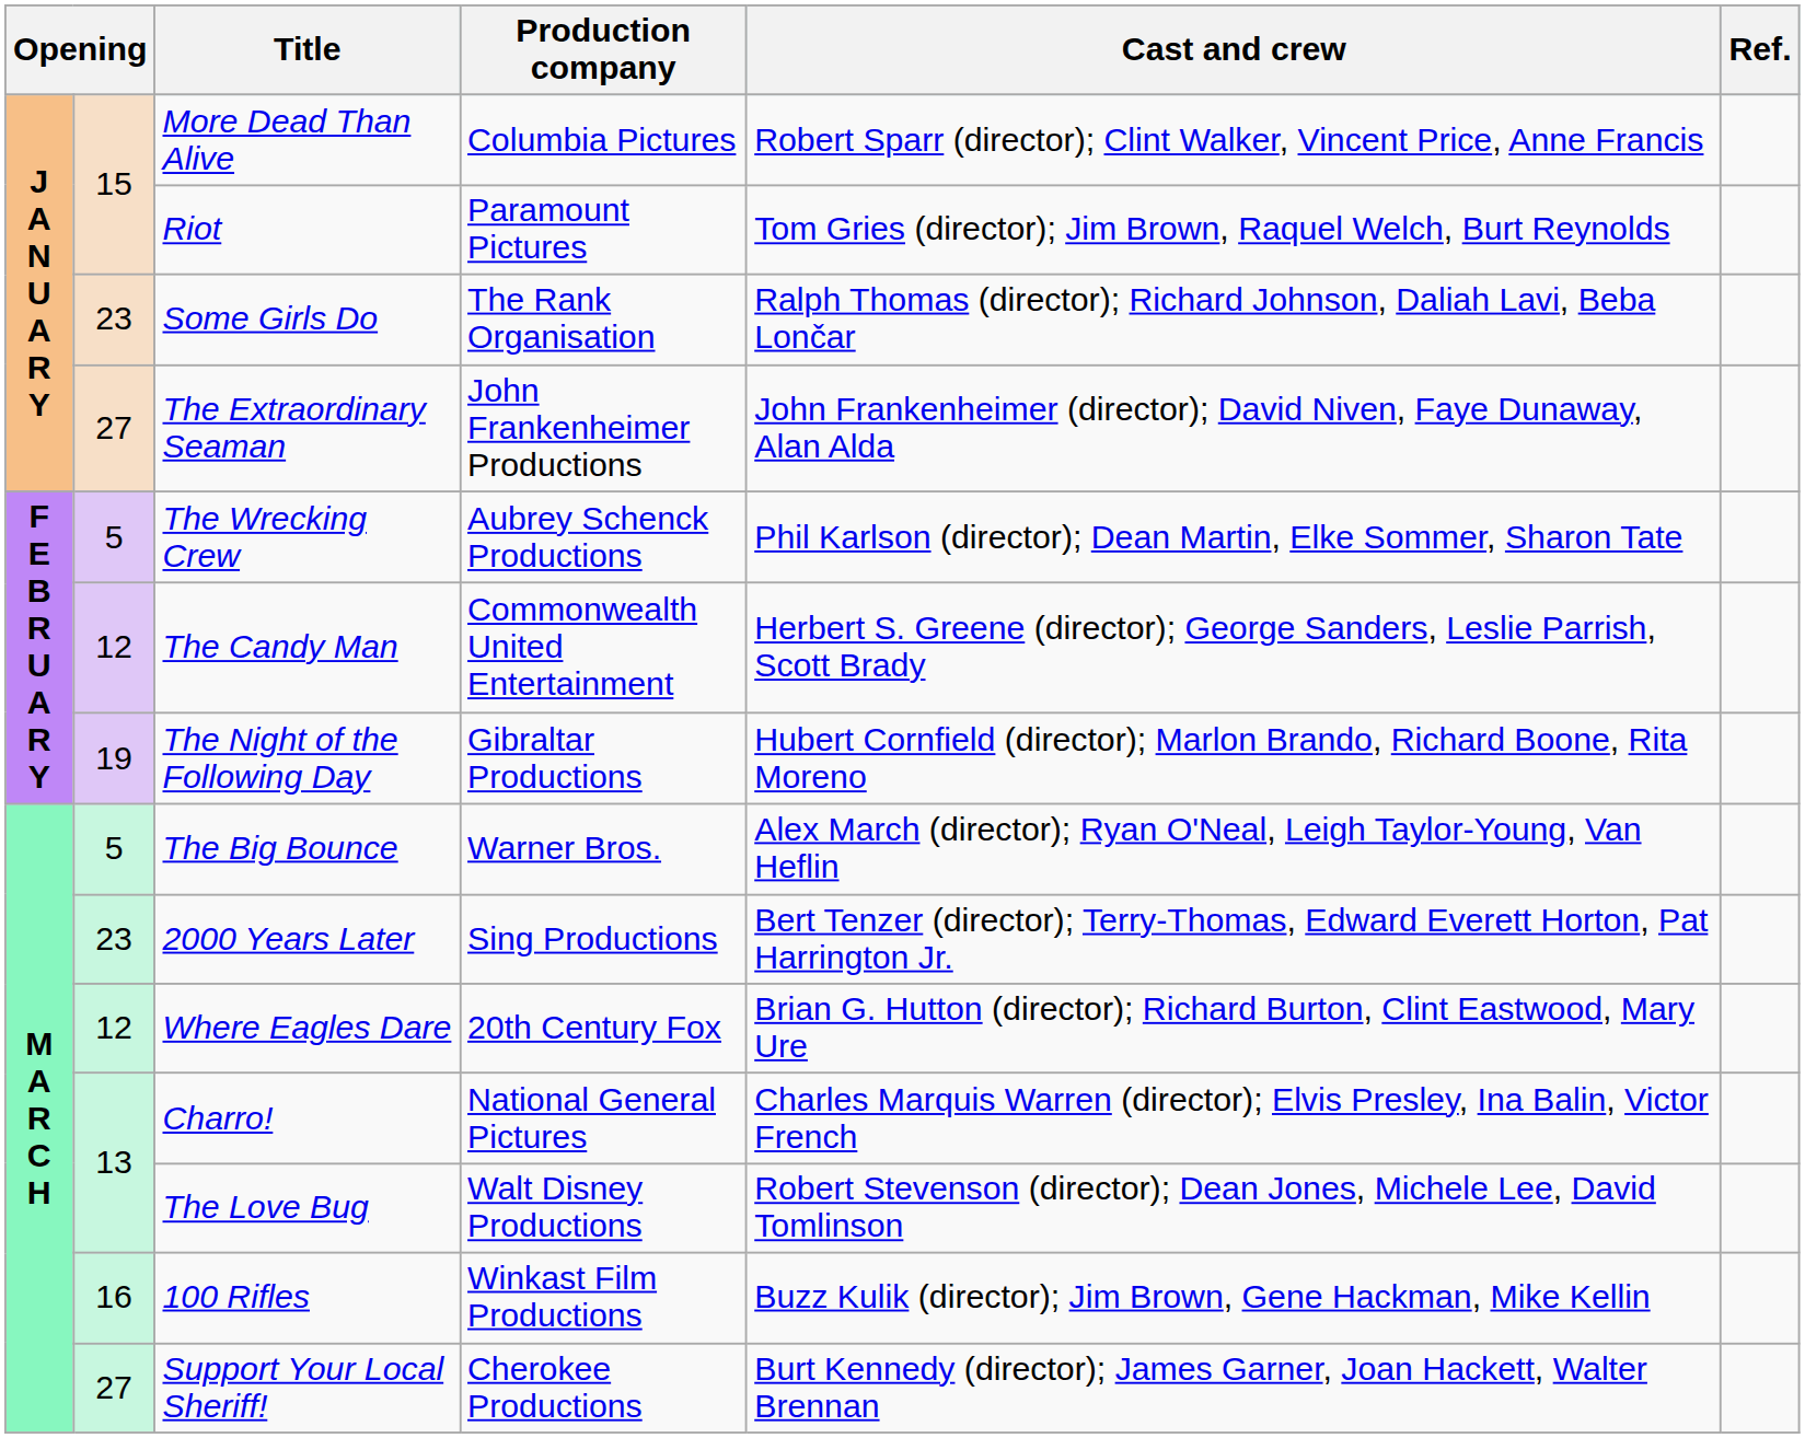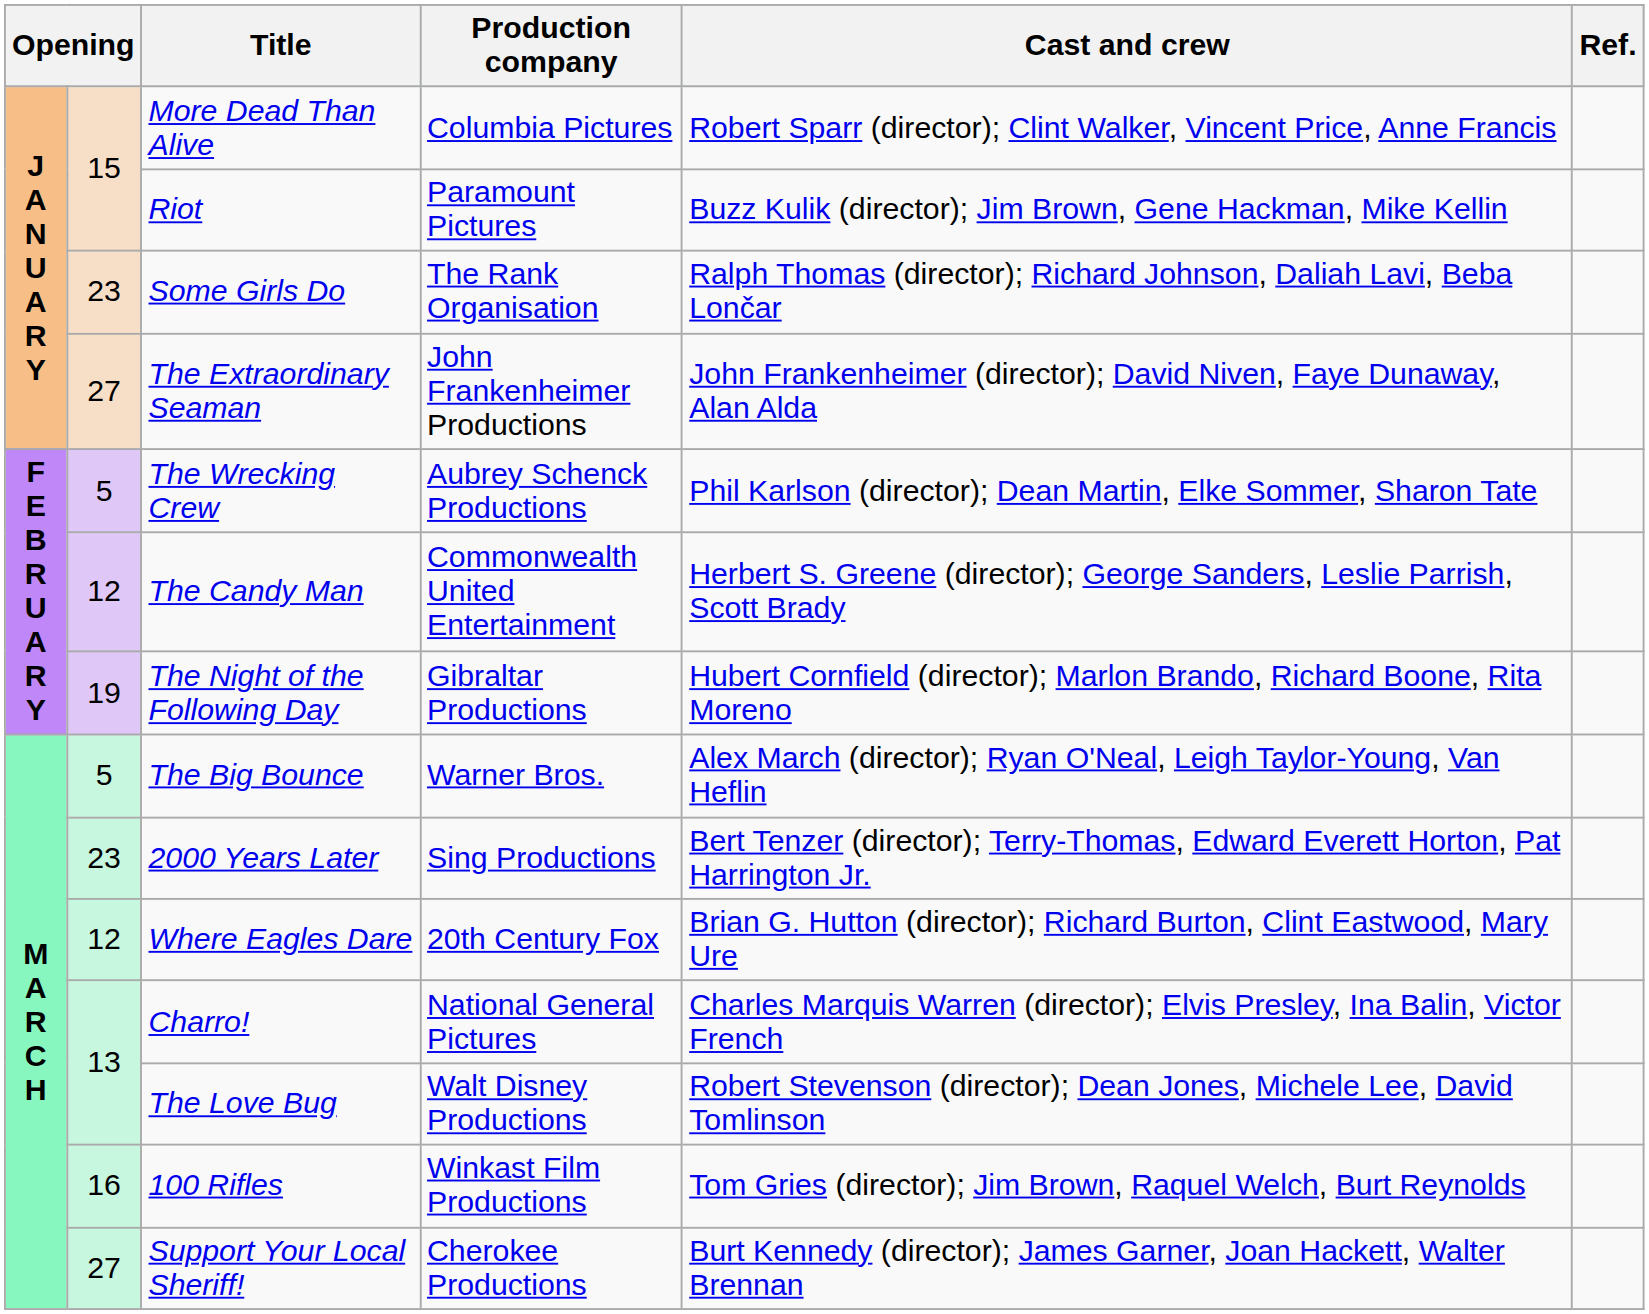Riot | Cast and crew: Tom Gries (director); Jim Brown, Raquel Welch, Burt Reynolds -> Buzz Kulik (director); Jim Brown, Gene Hackman, Mike Kellin
100 Rifles | Cast and crew: Buzz Kulik (director); Jim Brown, Gene Hackman, Mike Kellin -> Tom Gries (director); Jim Brown, Raquel Welch, Burt Reynolds
